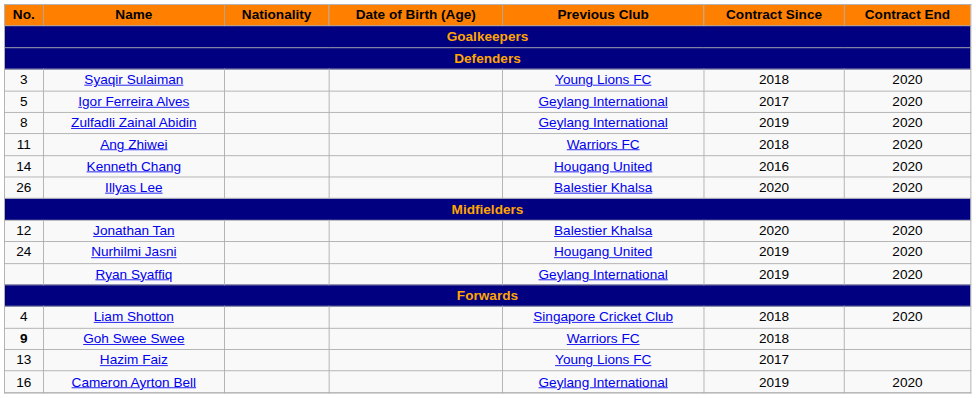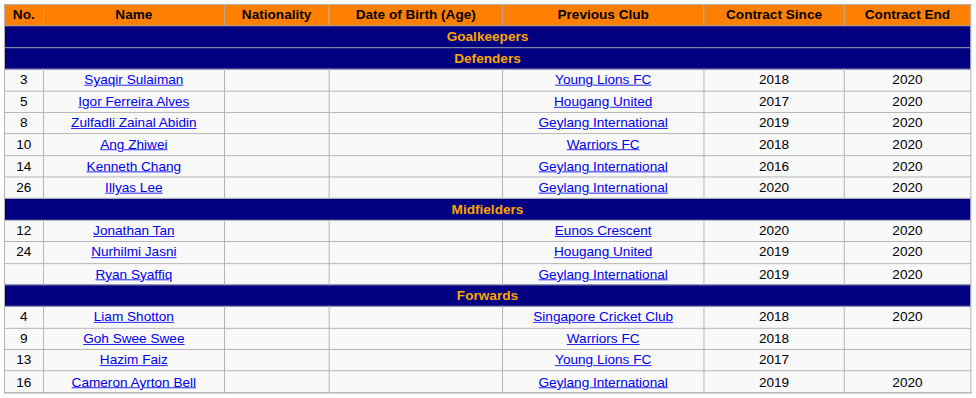Igor Ferreira Alves | Previous Club: Geylang International -> Hougang United
Ang Zhiwei | No.: 11 -> 10
Kenneth Chang | Previous Club: Hougang United -> Geylang International
Illyas Lee | Previous Club: Balestier Khalsa -> Geylang International
Jonathan Tan | Previous Club: Balestier Khalsa -> Eunos Crescent
Goh Swee Swee | No.: bold -> normal
